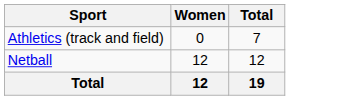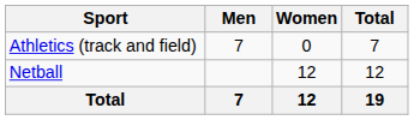+ column: Men | 7 | 7
